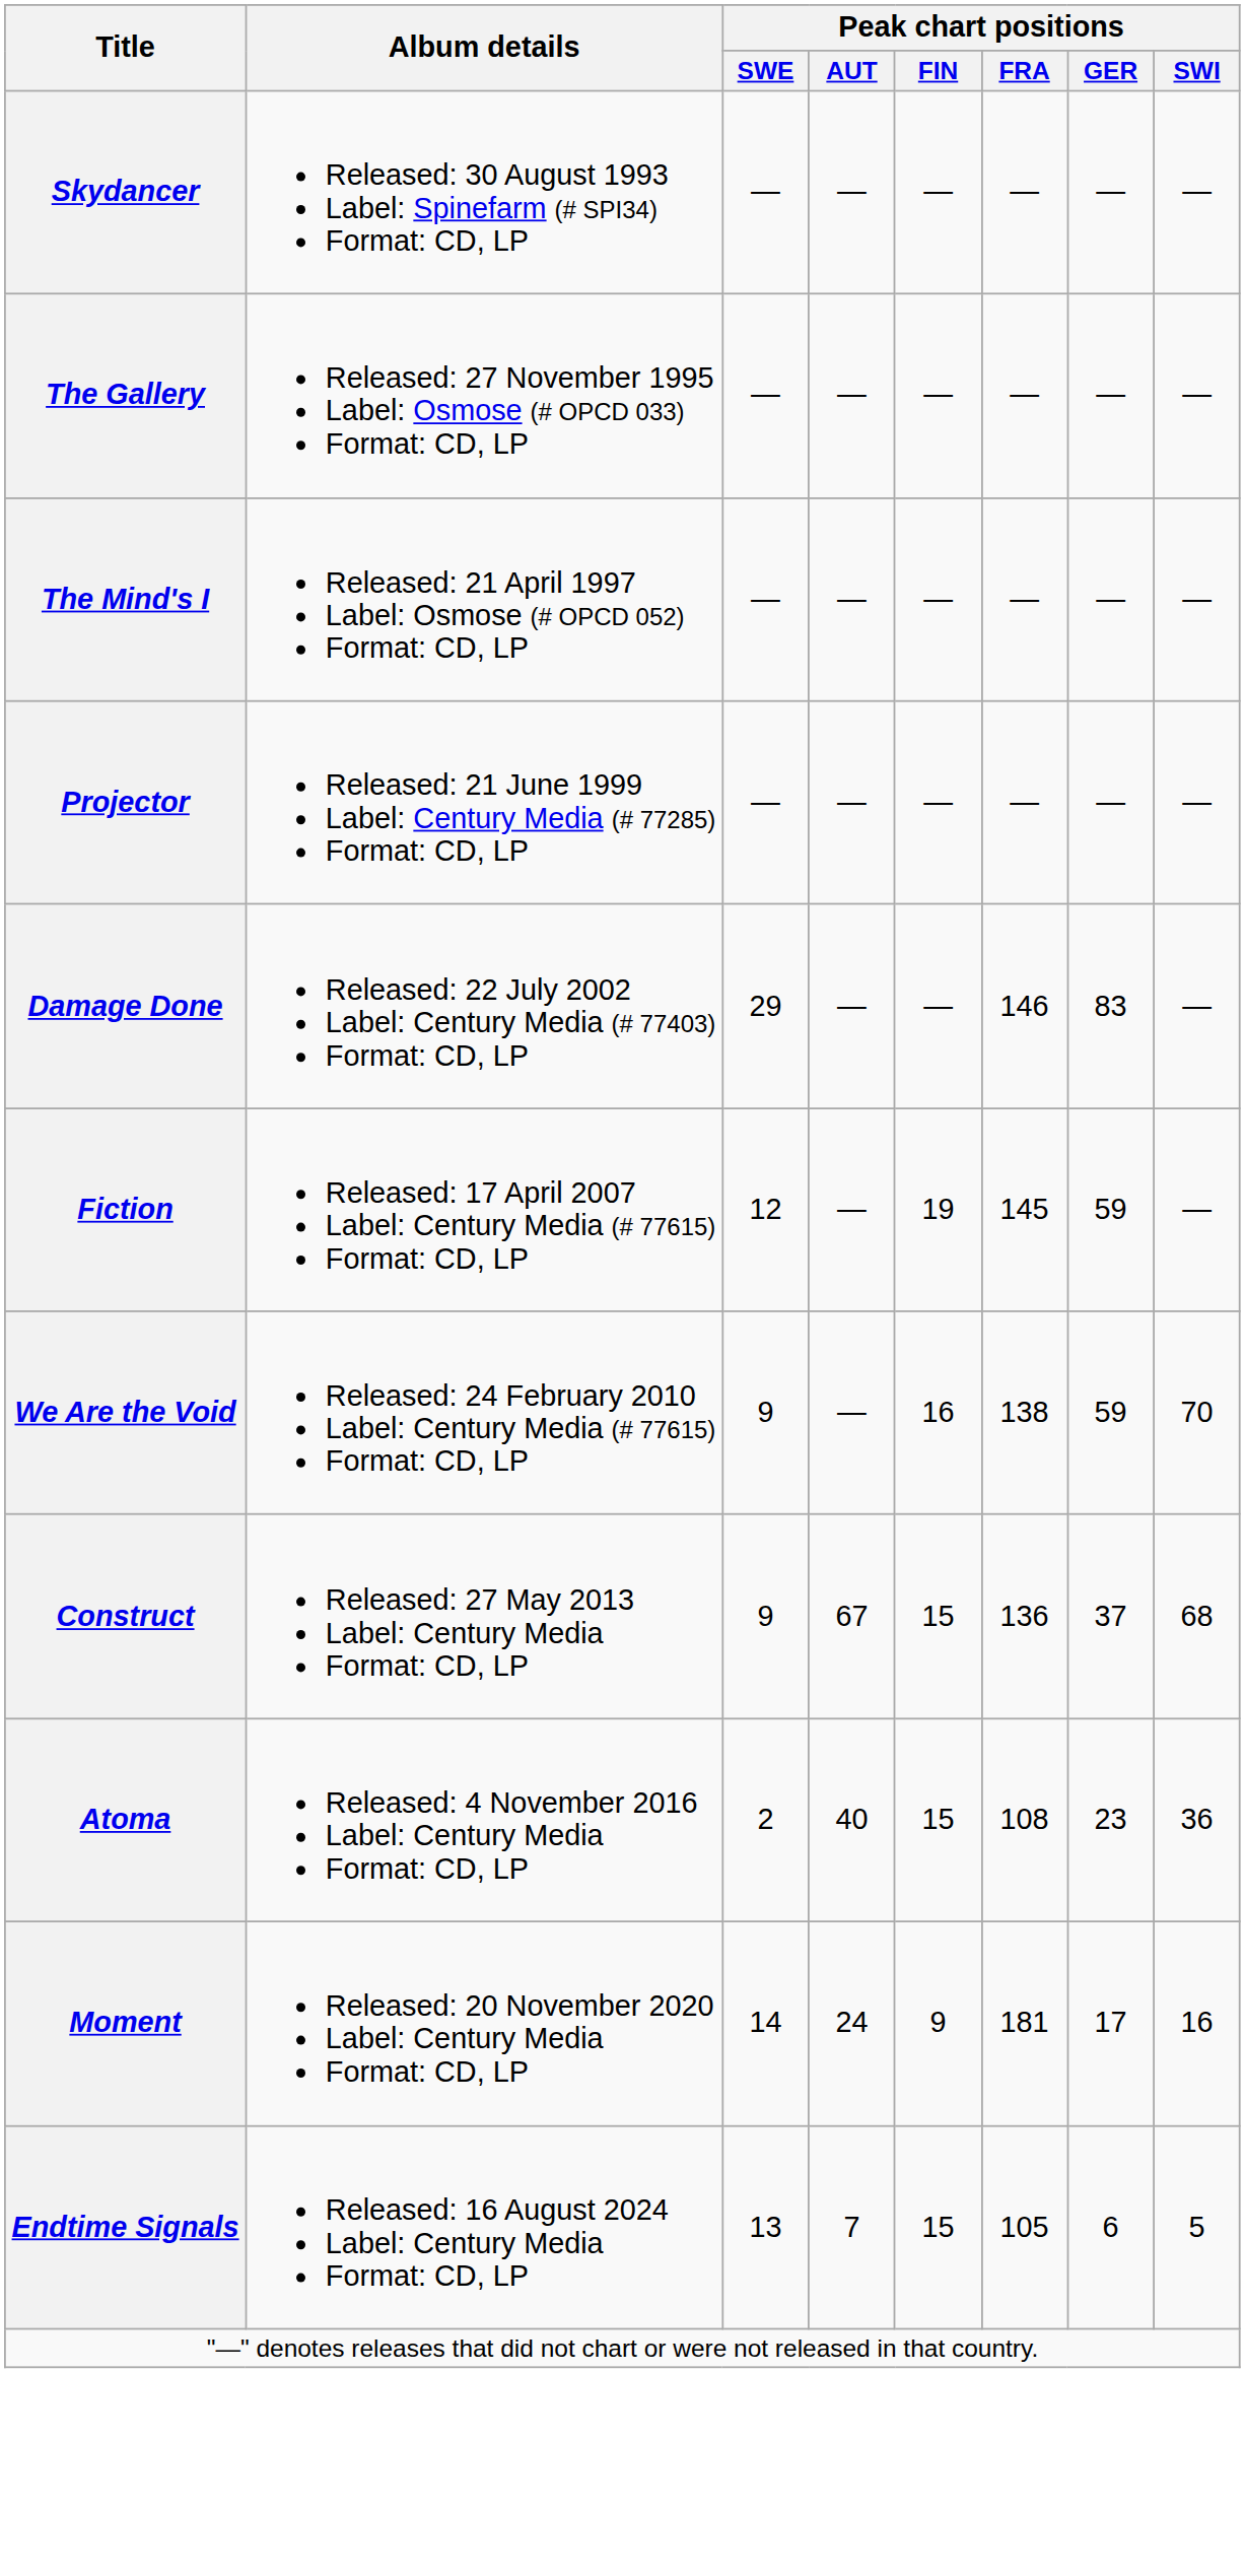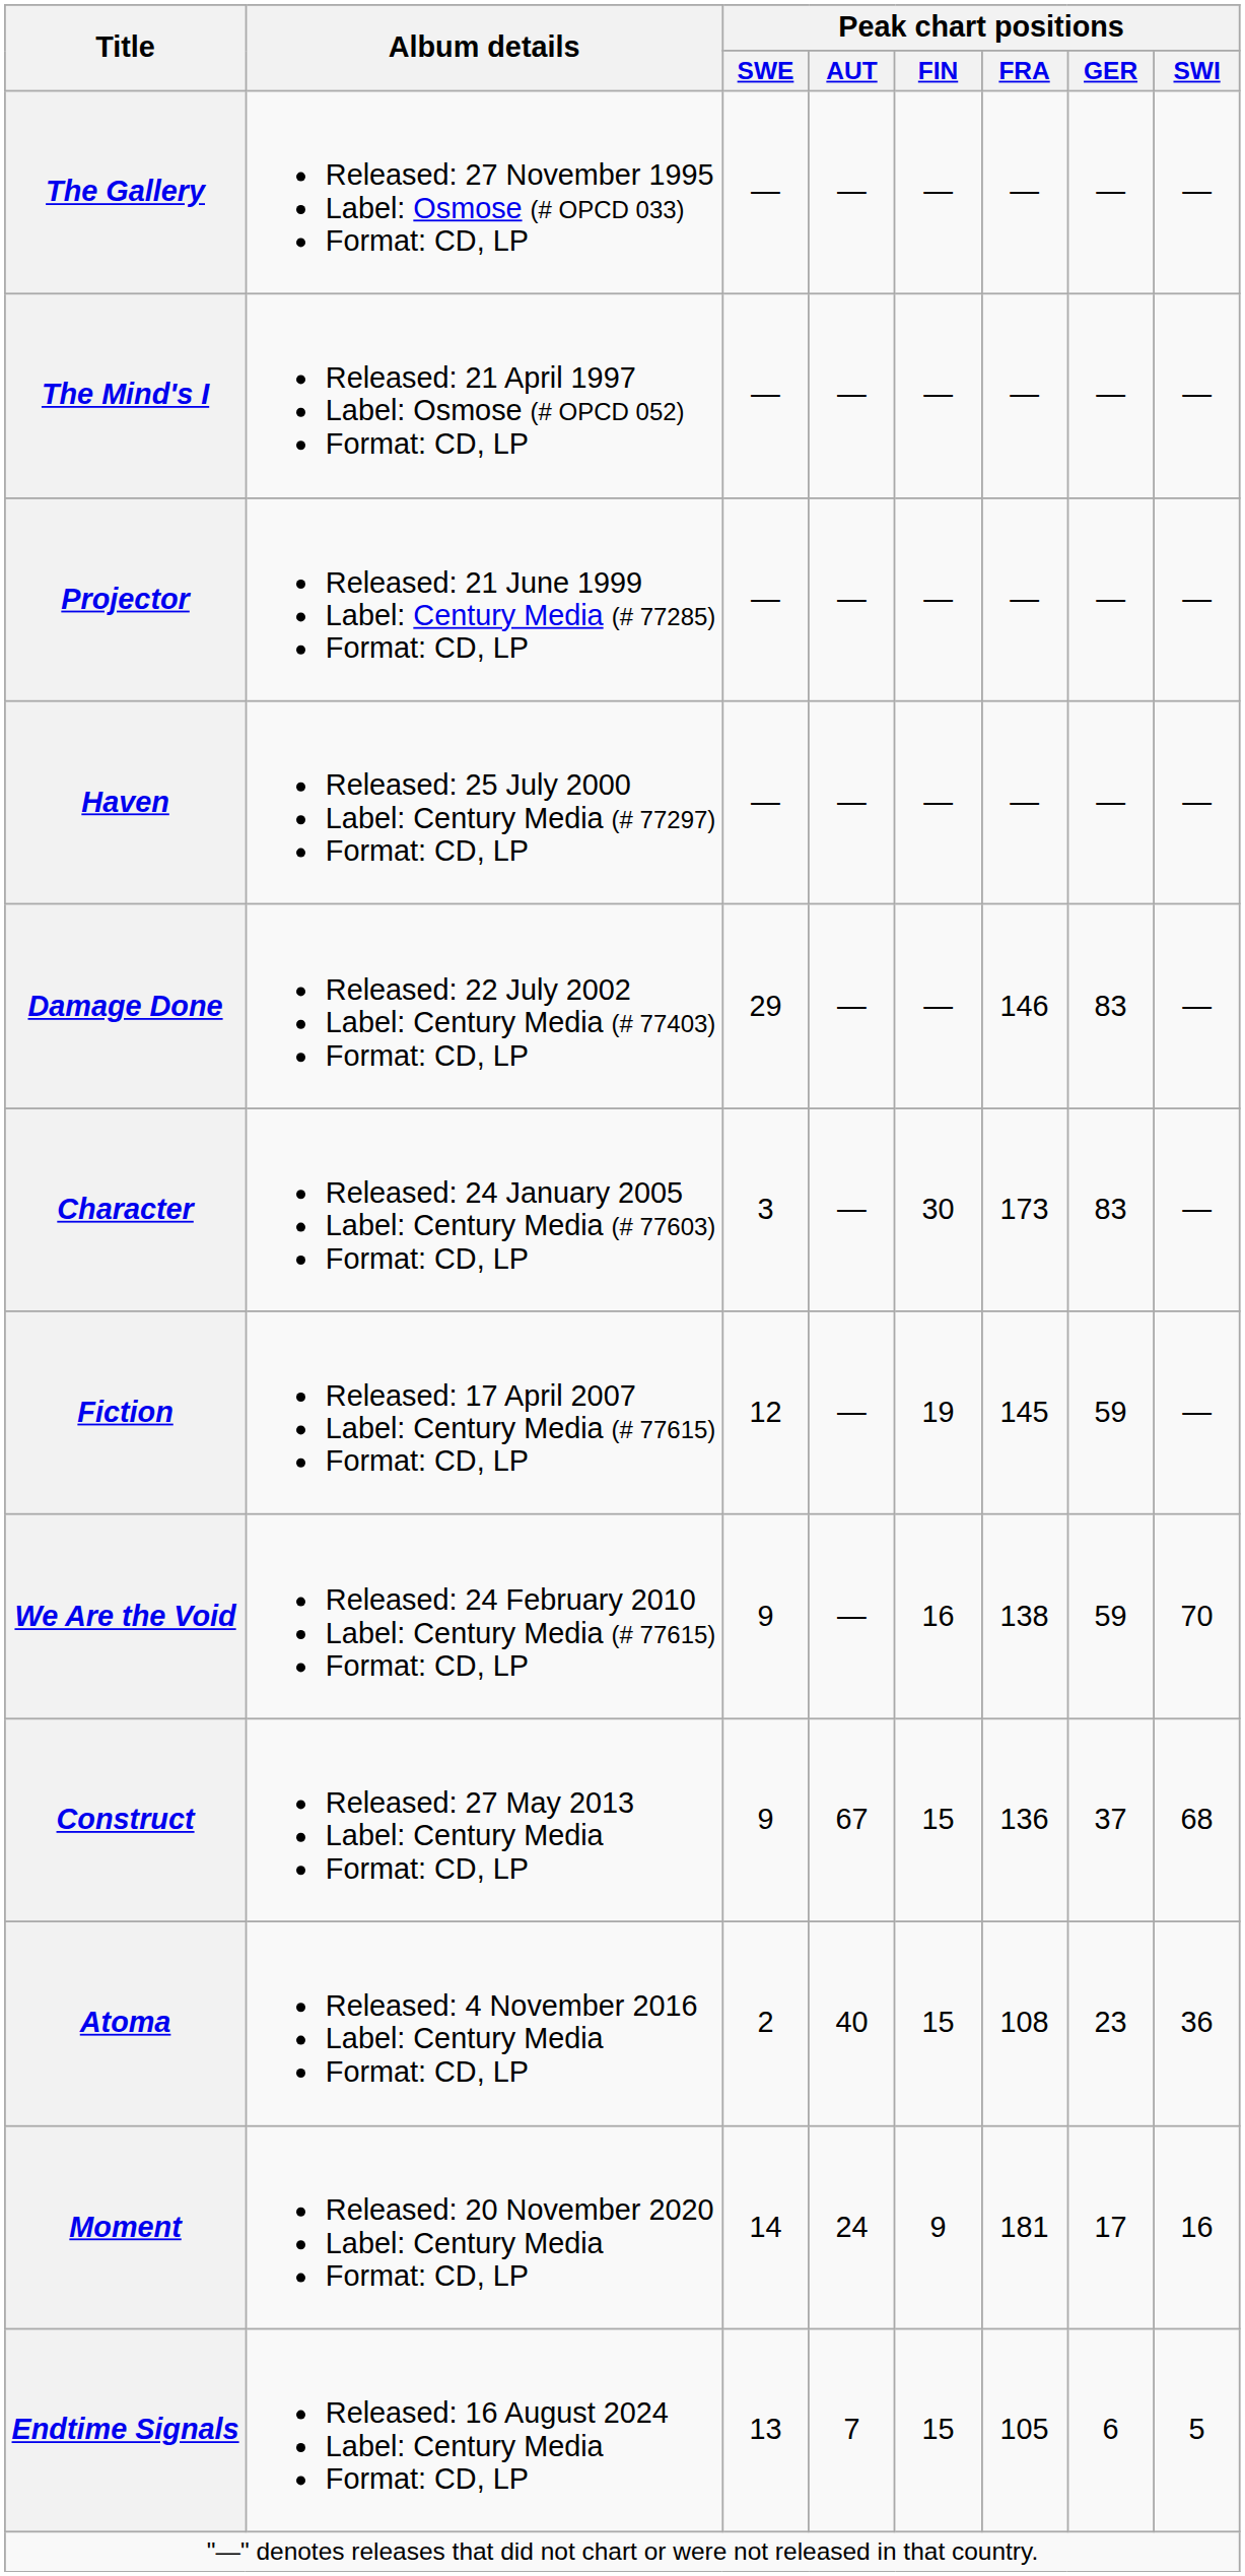- row: Skydancer | Released: 30 August 1993 Label: Spinefarm (# SPI34) Format: CD, LP | — | — | — | — | — | —
+ row: Haven | Released: 25 July 2000 Label: Century Media (# 77297) Format: CD, LP | — | — | — | — | — | —
+ row: Character | Released: 24 January 2005 Label: Century Media (# 77603) Format: CD, LP | 3 | — | 30 | 173 | 83 | —
